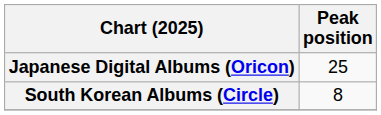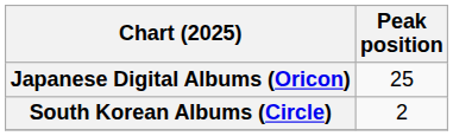South Korean Albums (Circle) | Peak position: 8 -> 2
